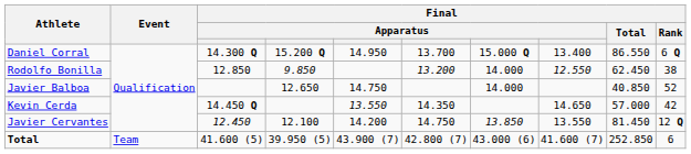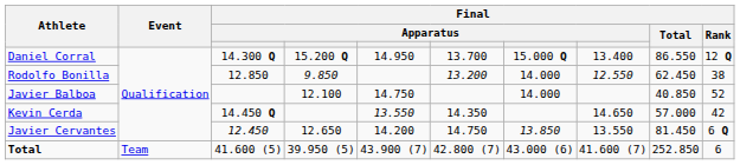Daniel Corral | Final / Rank: 6 Q -> 12 Q
Javier Balboa | column 4: 12.650 -> 12.100
Javier Cervantes | column 4: 12.100 -> 12.650
Javier Cervantes | Final / Rank: 12 Q -> 6 Q
